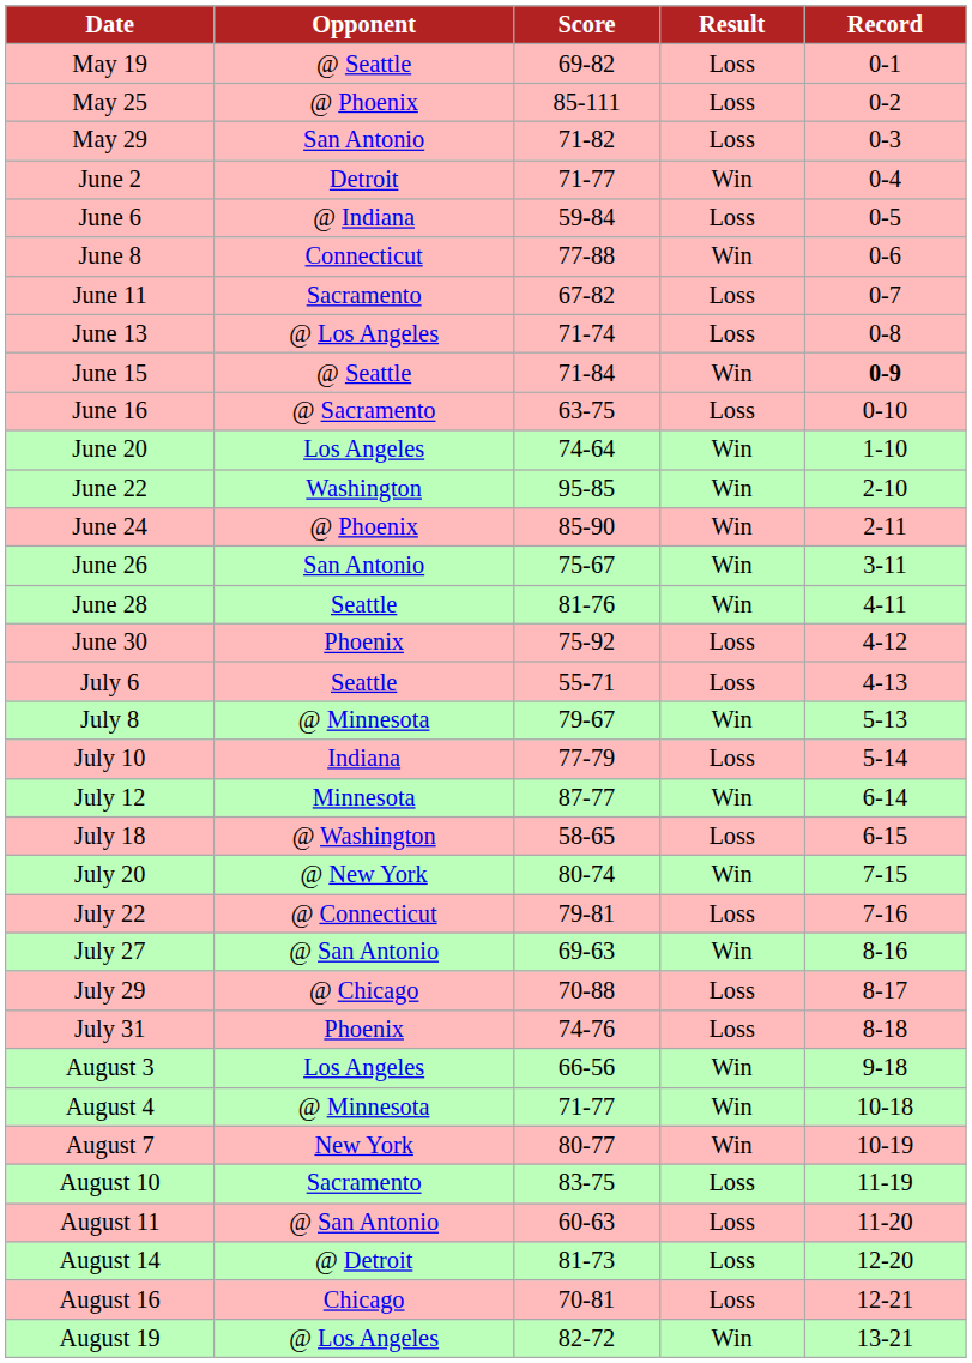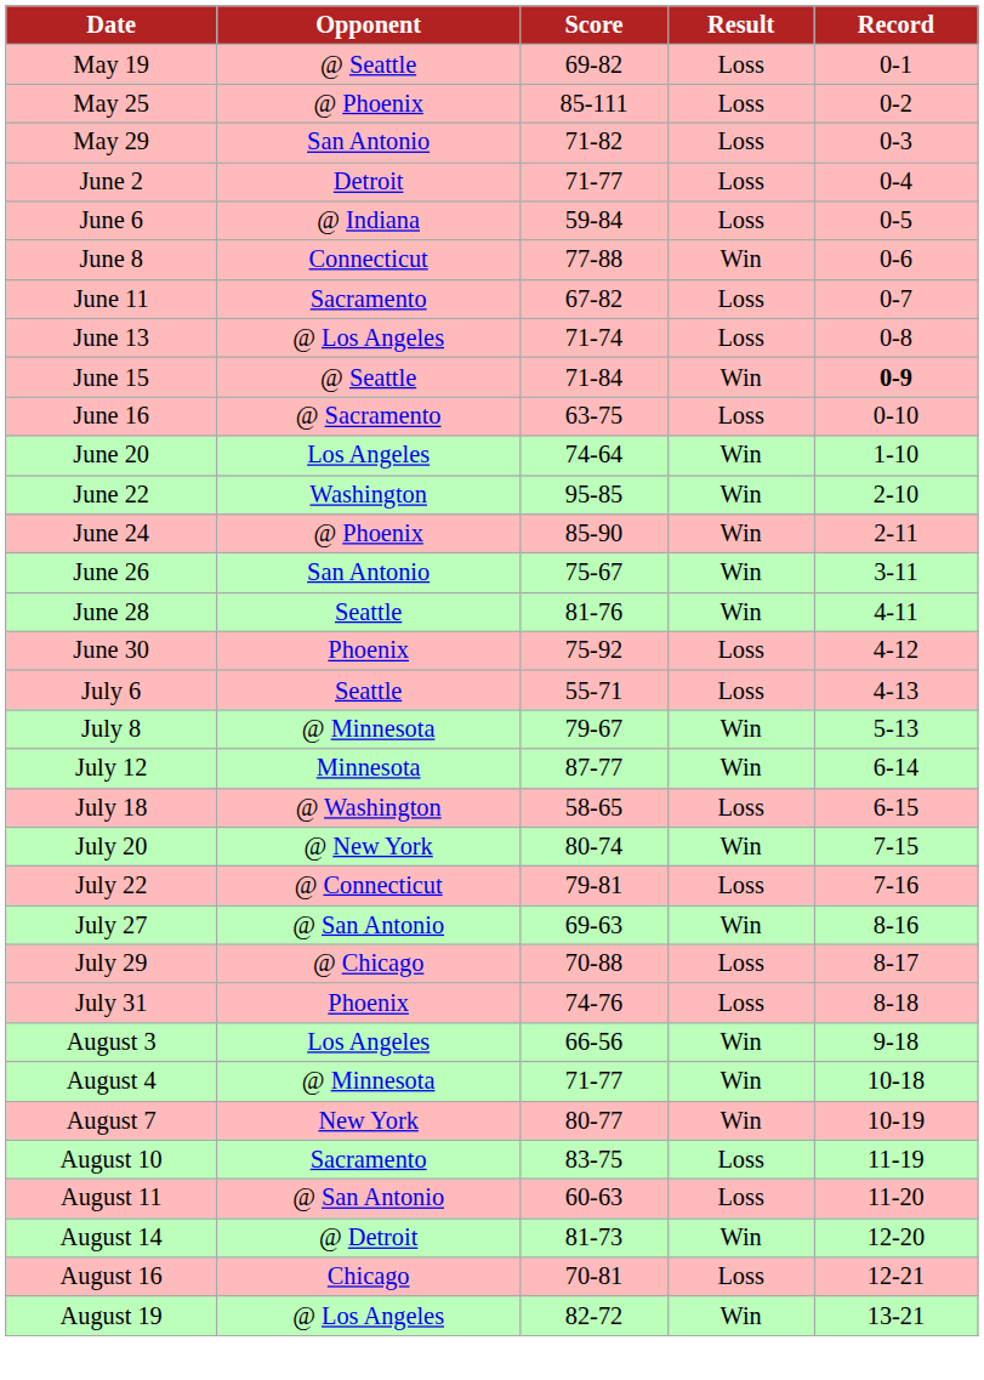June 2 | Result: Win -> Loss
- row: July 10 | Indiana | 77-79 | Loss | 5-14
August 14 | Result: Loss -> Win
